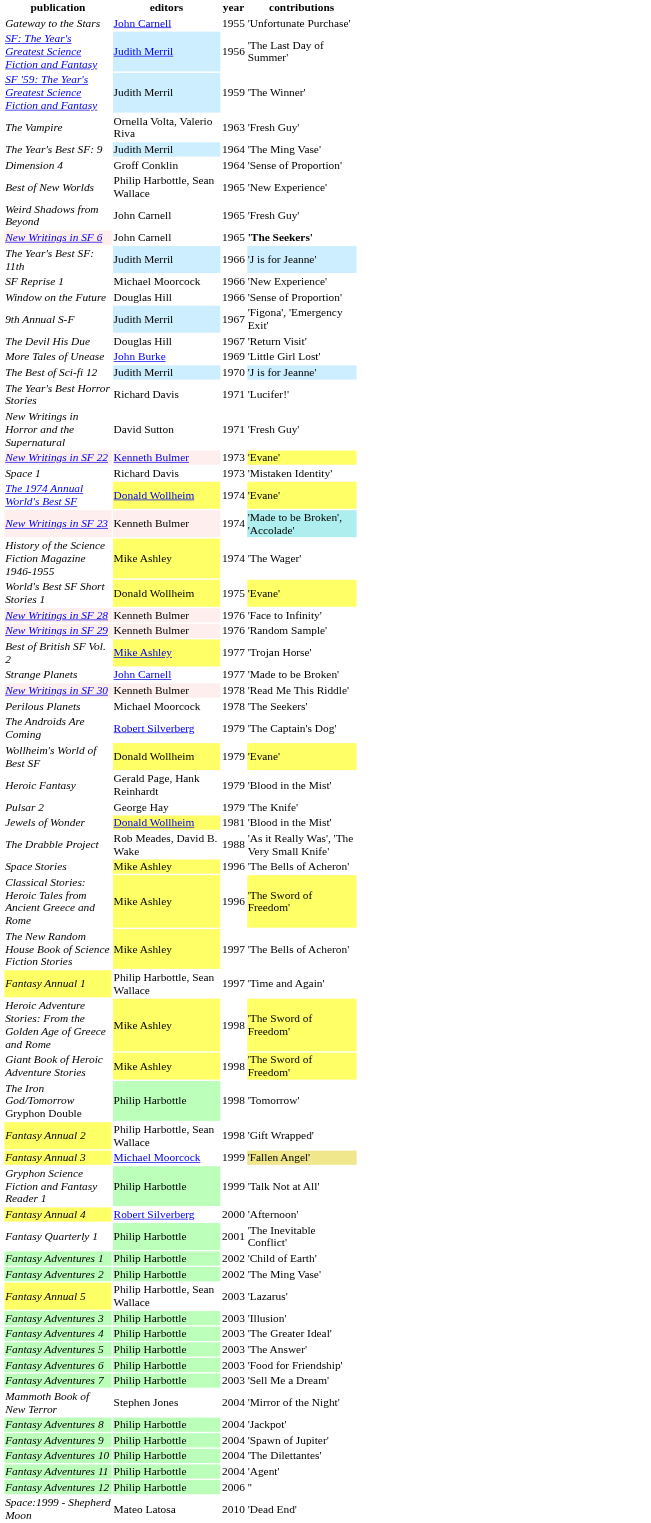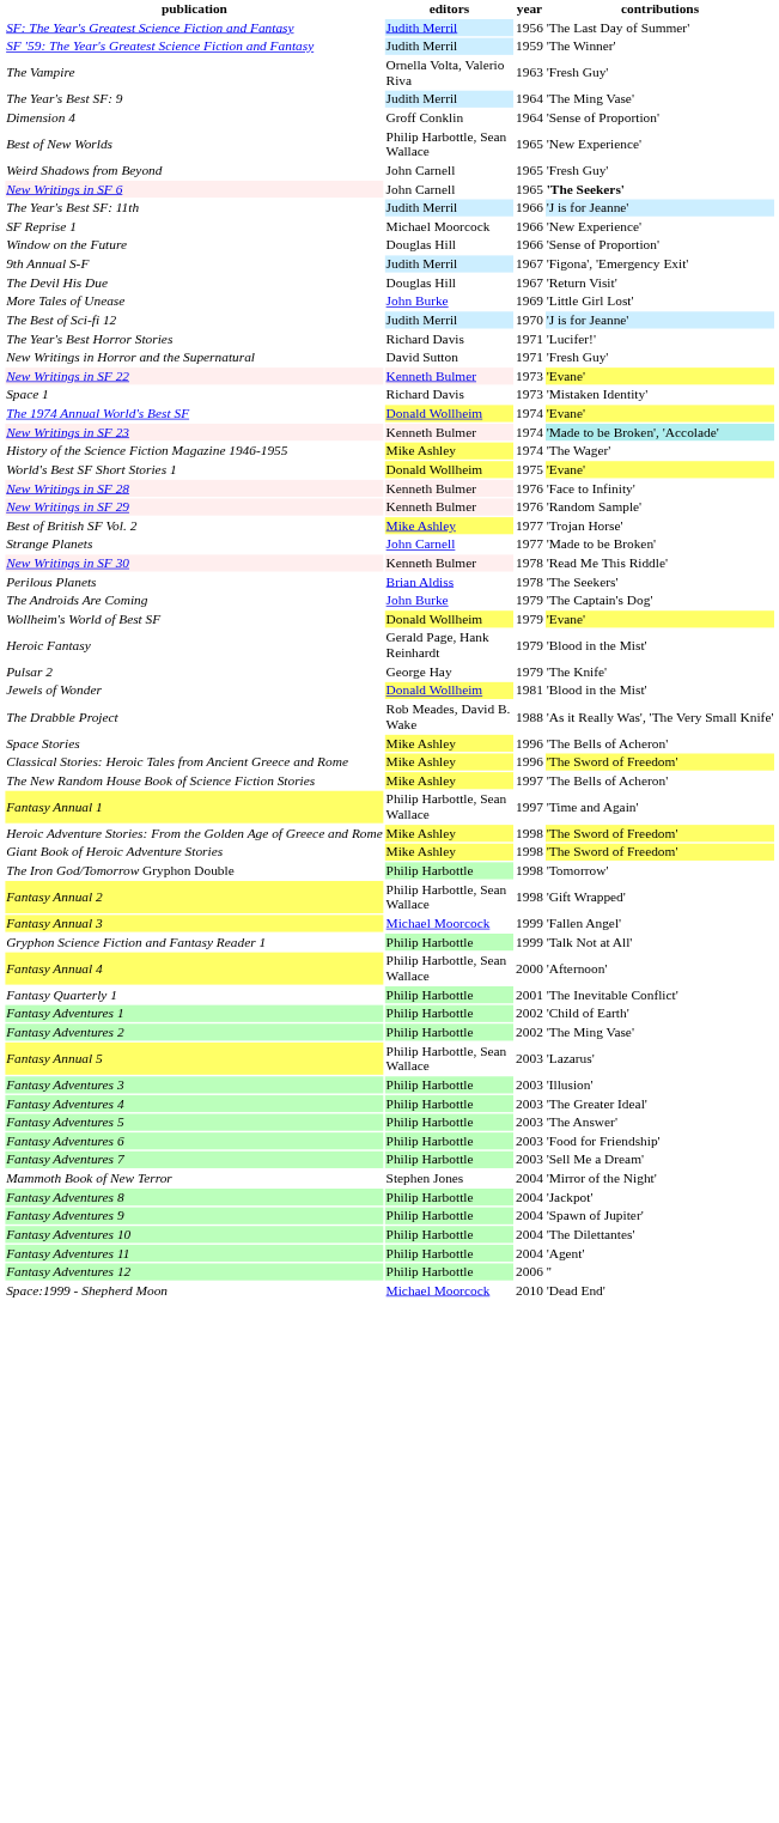- row: Gateway to the Stars | John Carnell | 1955 | 'Unfortunate Purchase'
Perilous Planets | editors: Michael Moorcock -> Brian Aldiss
The Androids Are Coming | editors: Robert Silverberg -> John Burke
Fantasy Annual 3 | contributions: khaki background -> no background
Fantasy Annual 4 | editors: Robert Silverberg -> Philip Harbottle, Sean Wallace
Space:1999 - Shepherd Moon | editors: Mateo Latosa -> Michael Moorcock
